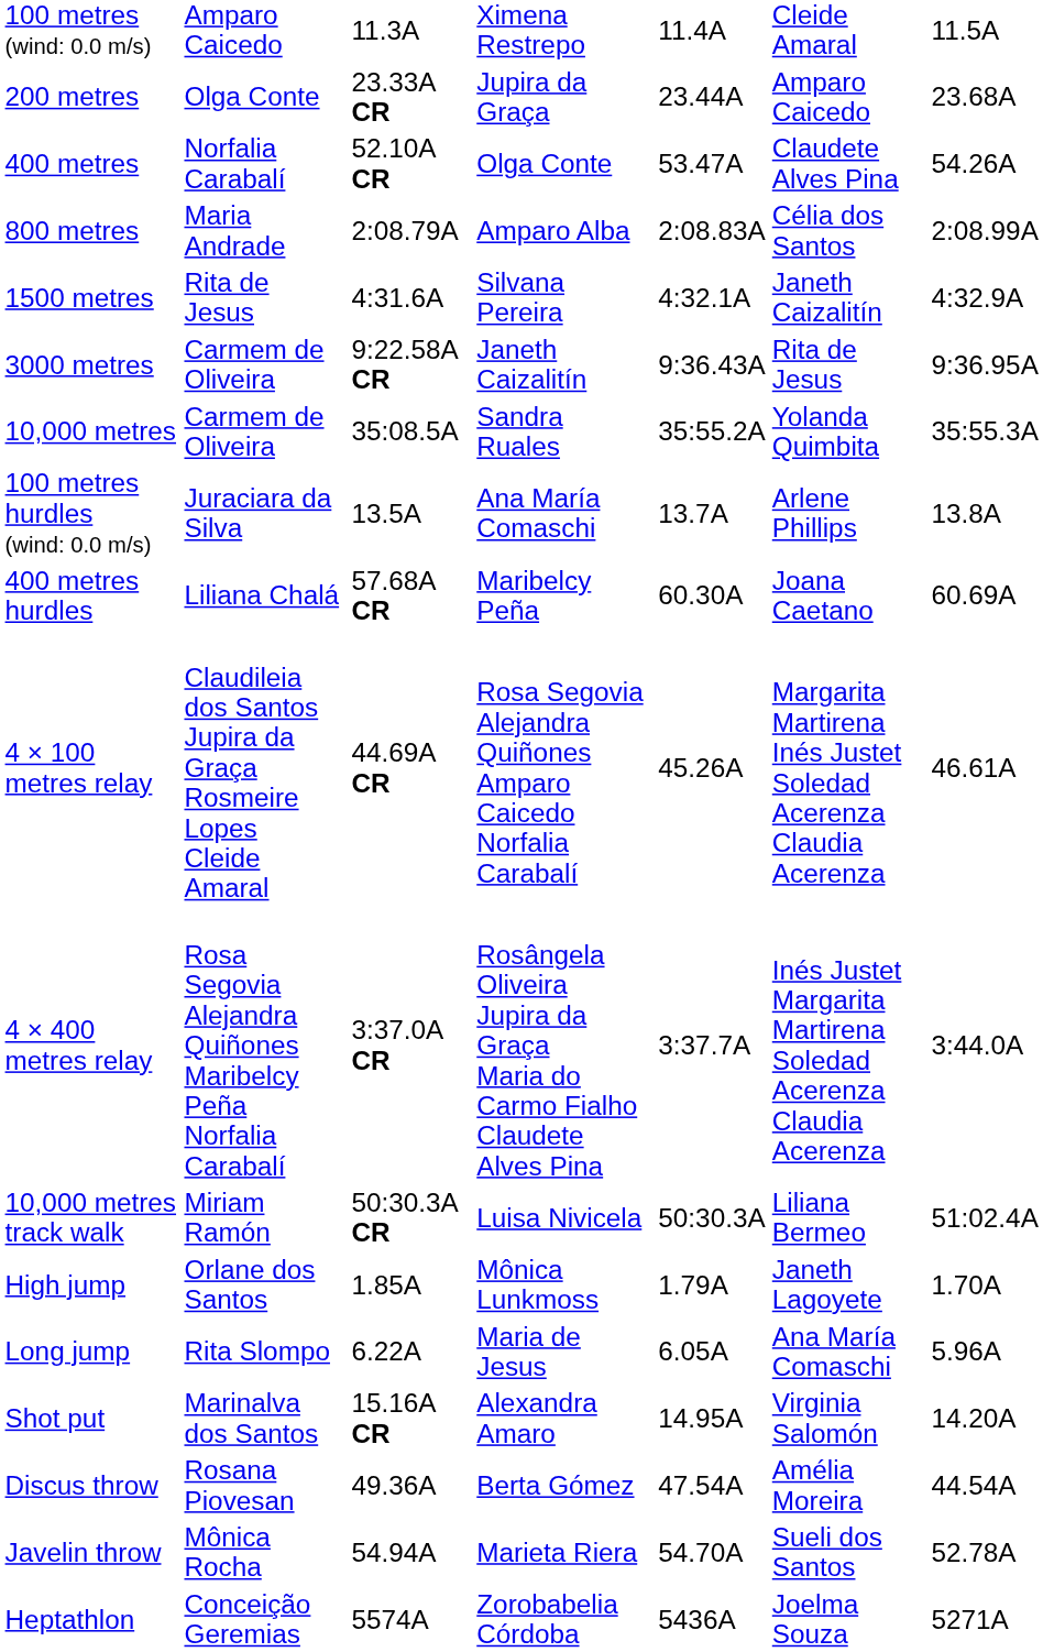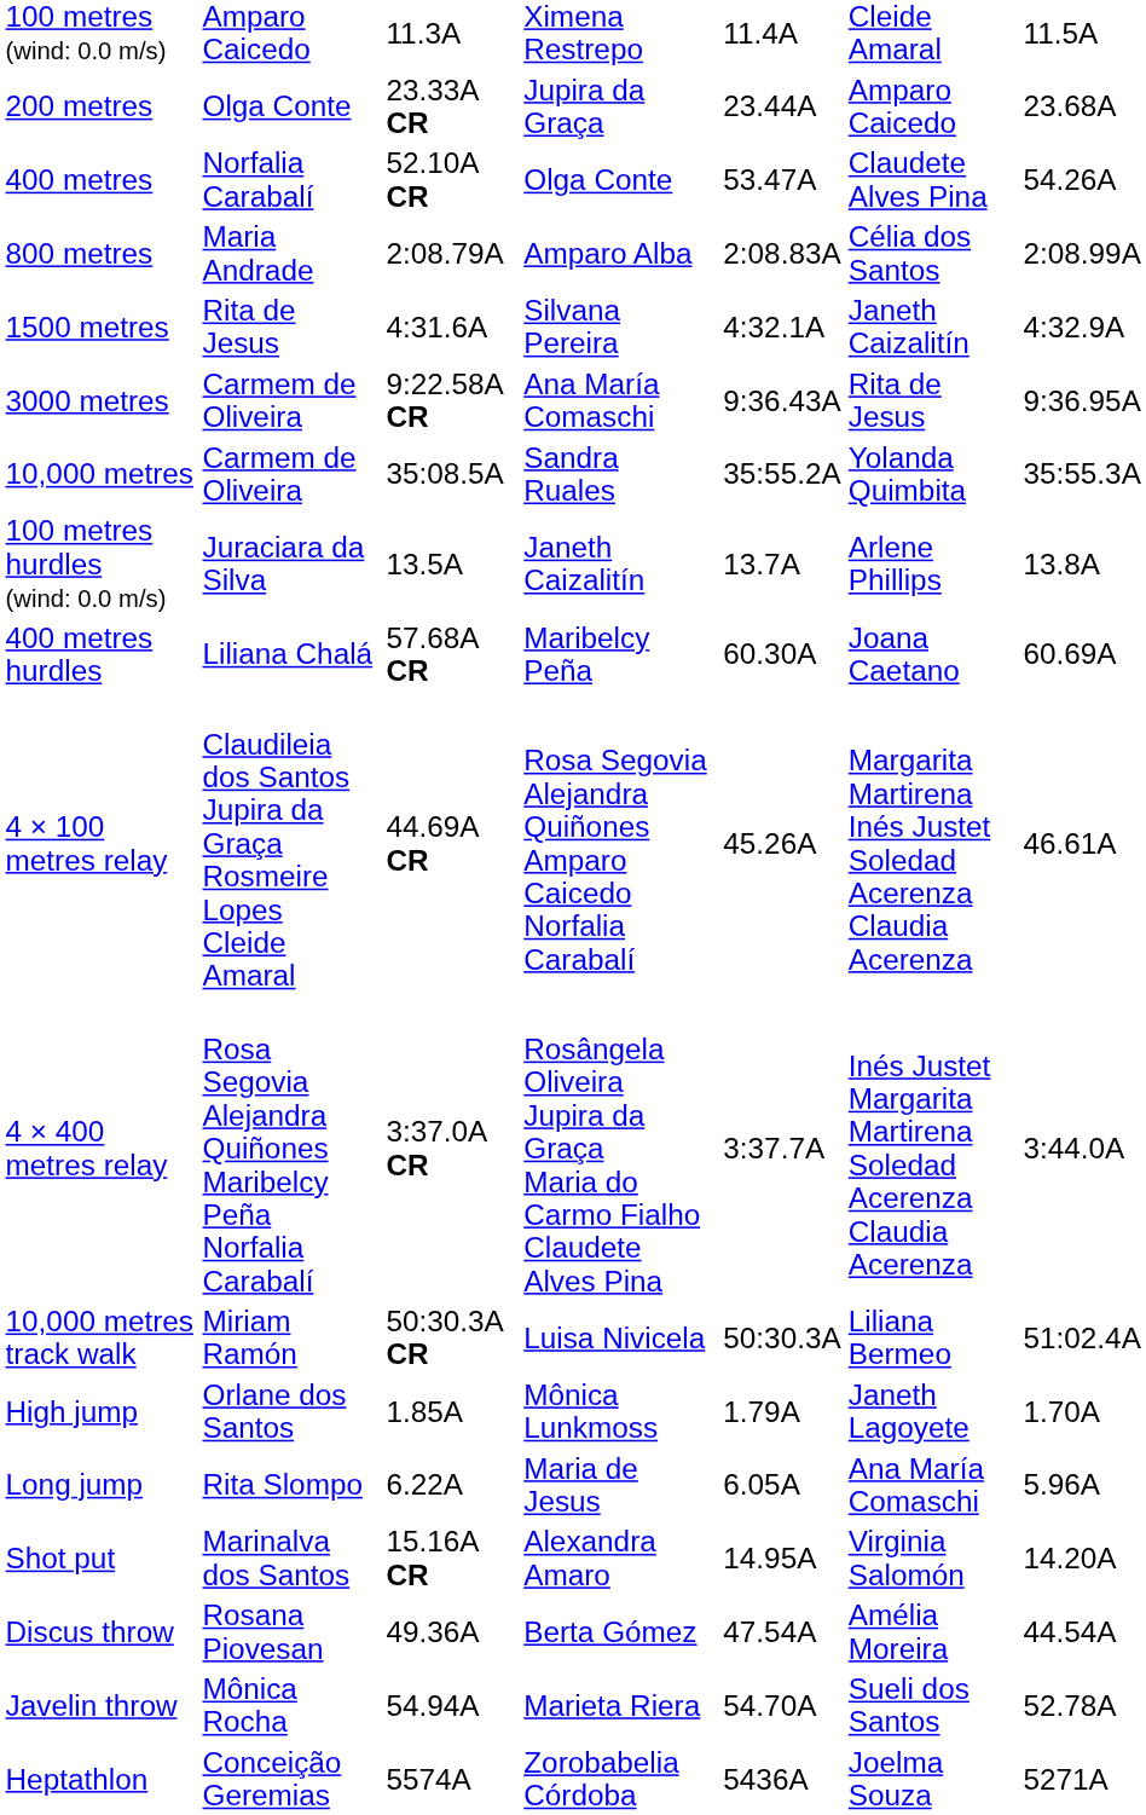3000 metres | column 4: Janeth Caizalitín -> Ana María Comaschi
100 metres hurdles (wind: 0.0 m/s) | column 4: Ana María Comaschi -> Janeth Caizalitín
